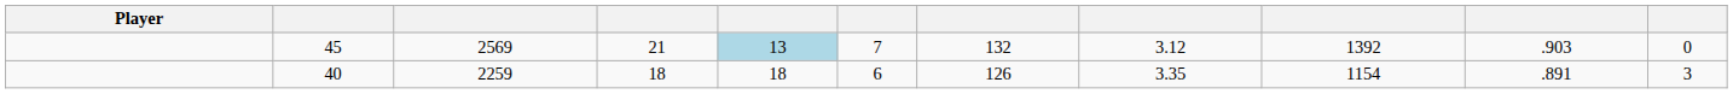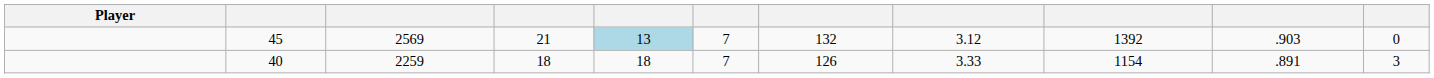40 | column 6: 6 -> 7
40 | column 8: 3.35 -> 3.33
